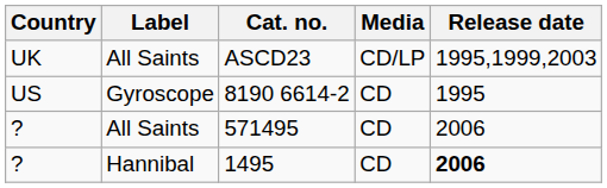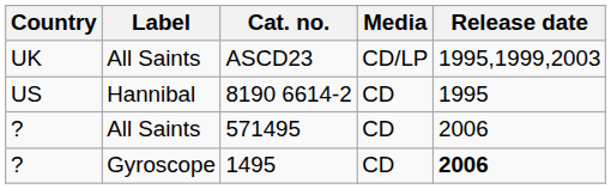8190 6614-2 | Label: Gyroscope -> Hannibal
1495 | Label: Hannibal -> Gyroscope
